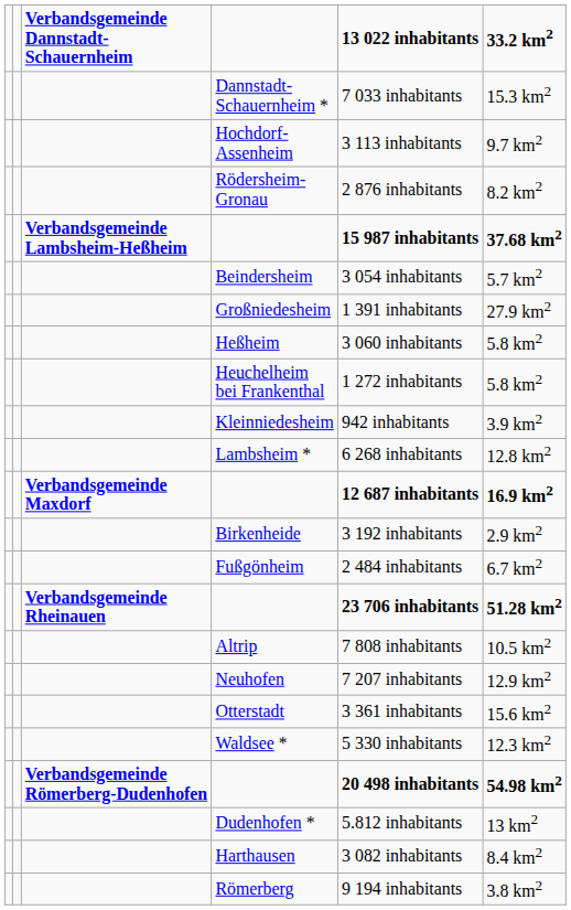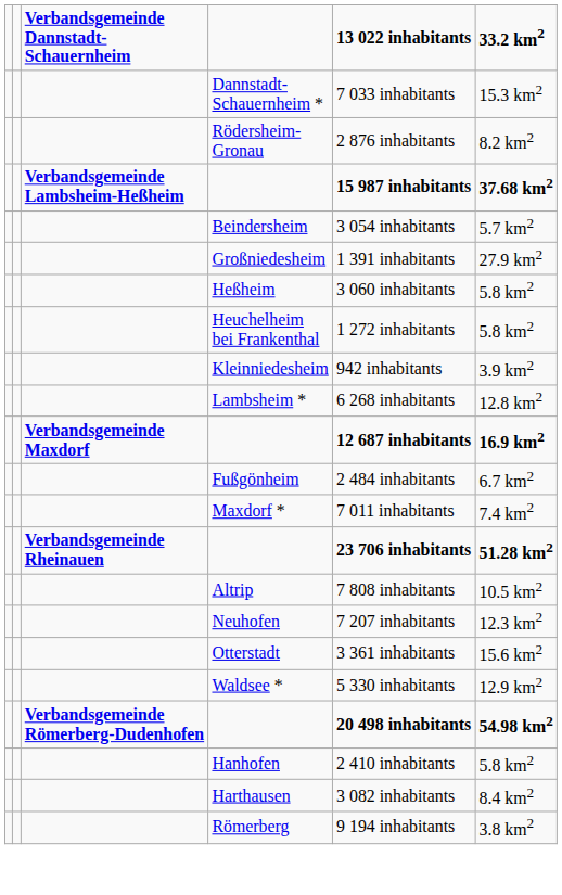- row: Hochdorf- Assenheim | 3 113 inhabitants | 9.7 km2
- row: Birkenheide | 3 192 inhabitants | 2.9 km2
+ row: Maxdorf * | 7 011 inhabitants | 7.4 km2
Neuhofen | 33.2 km2: 12.9 km2 -> 12.3 km2
Waldsee * | 33.2 km2: 12.3 km2 -> 12.9 km2
- row: Dudenhofen * | 5.812 inhabitants | 13 km2
+ row: Hanhofen | 2 410 inhabitants | 5.8 km2
